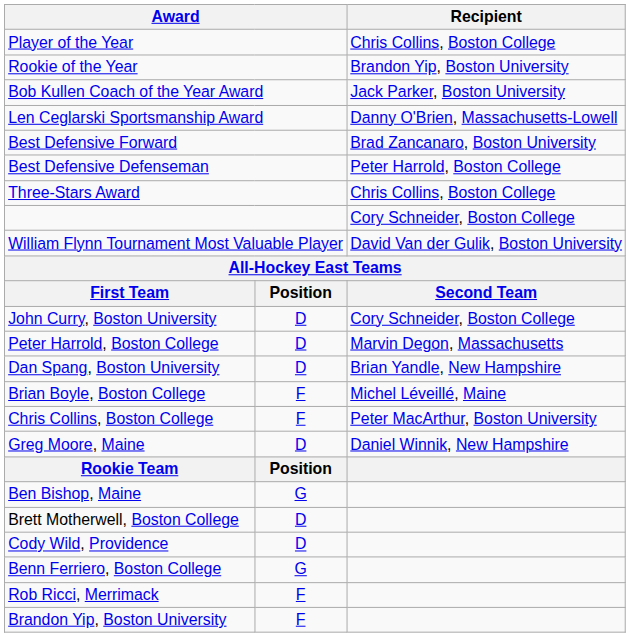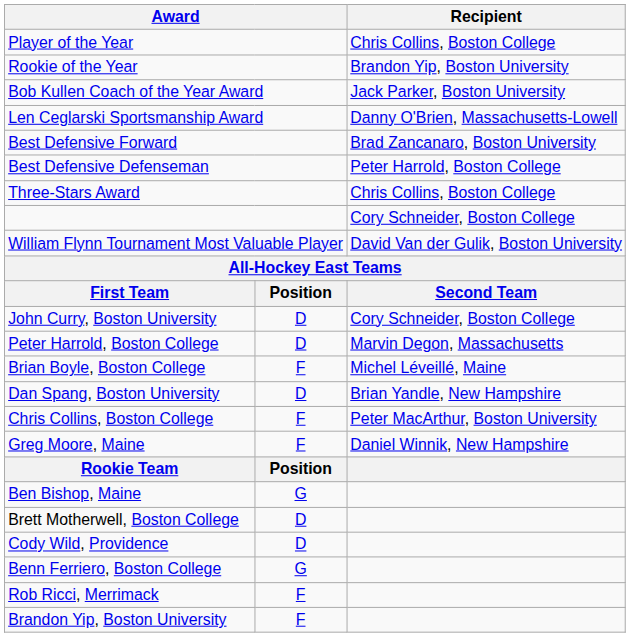rows swapped: Dan Spang, Boston University <-> Brian Boyle, Boston College
Greg Moore, Maine | column 2: D -> F
